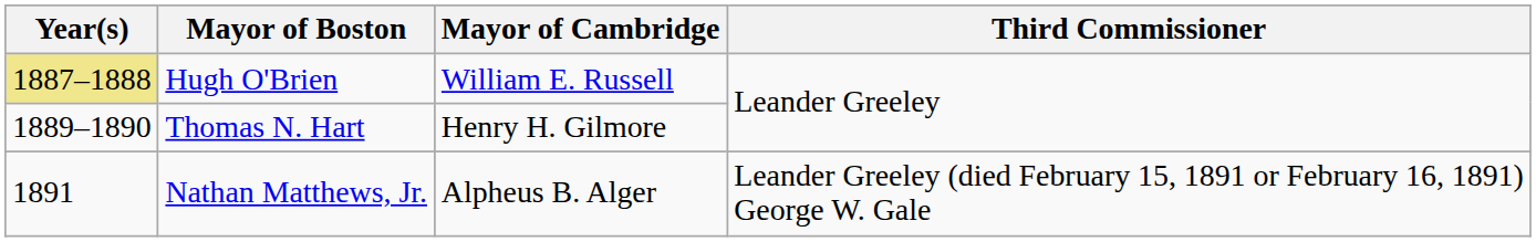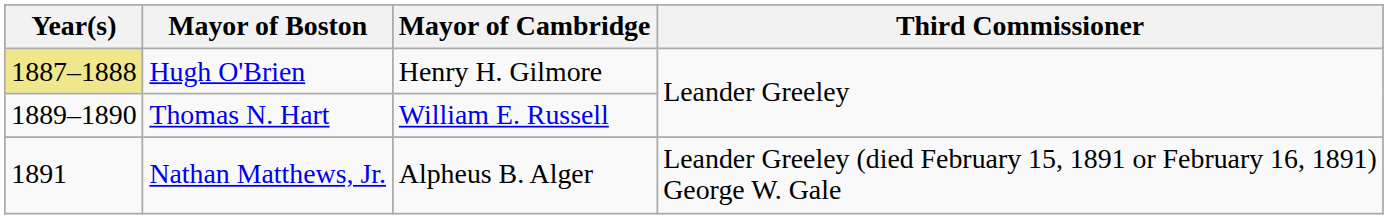Hugh O'Brien | Mayor of Cambridge: William E. Russell -> Henry H. Gilmore
Thomas N. Hart | Mayor of Cambridge: Henry H. Gilmore -> William E. Russell
